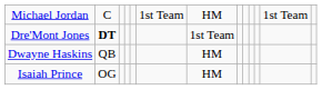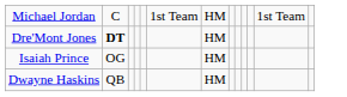Dre'Mont Jones | column 7: 1st Team -> HM
rows swapped: Dwayne Haskins <-> Isaiah Prince
